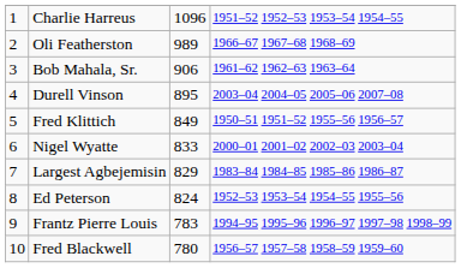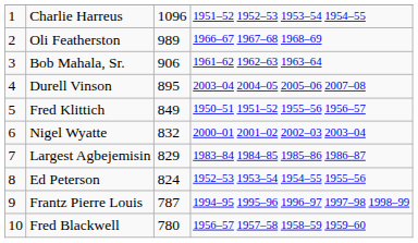Nigel Wyatte | column 3: 833 -> 832
Frantz Pierre Louis | column 3: 783 -> 787
